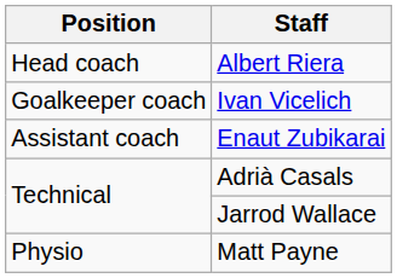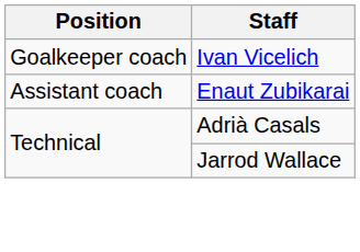- row: Head coach | Albert Riera
- row: Physio | Matt Payne
